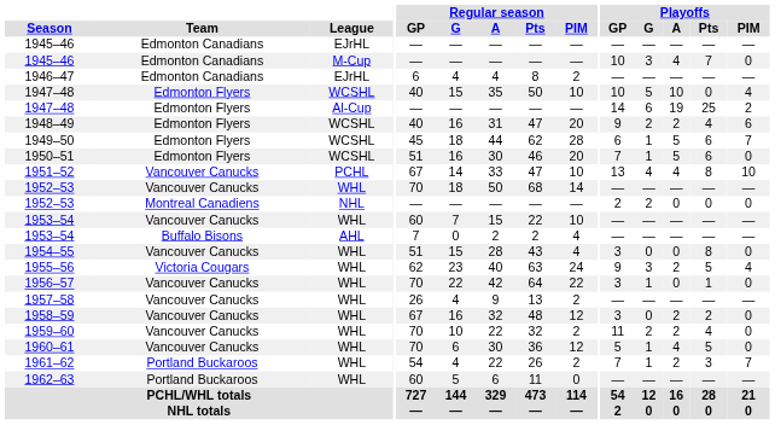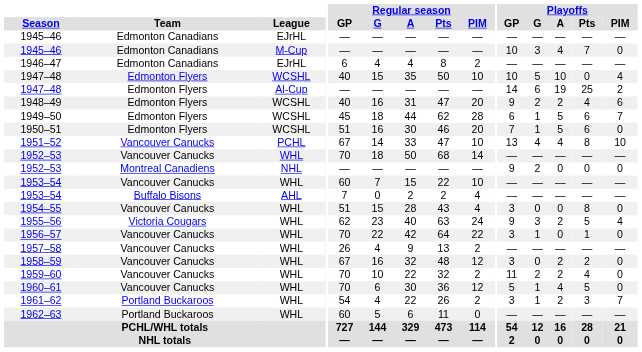1952–53 / NHL | Playoffs / GP: 2 -> 9
1961–62 | Playoffs / GP: 7 -> 3
